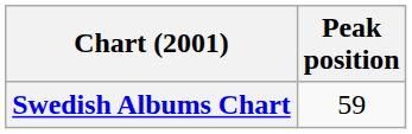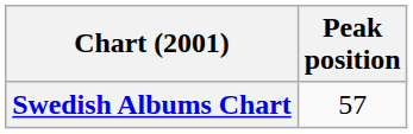Swedish Albums Chart | Peak position: 59 -> 57
